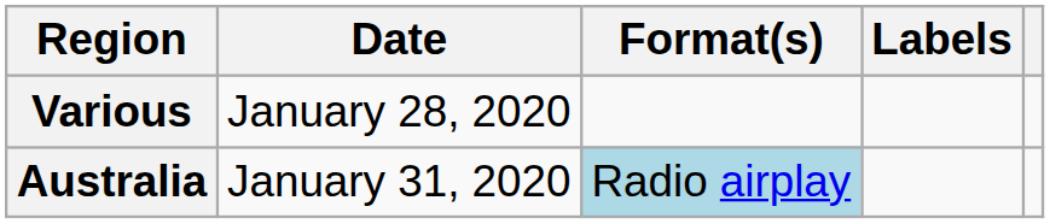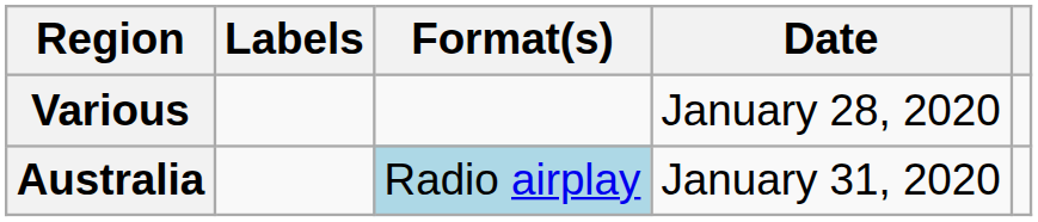columns swapped: Date <-> Labels
